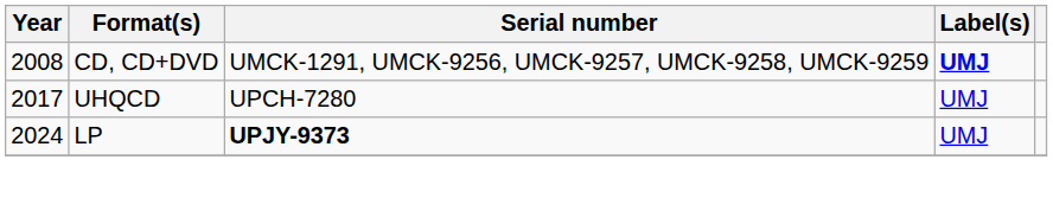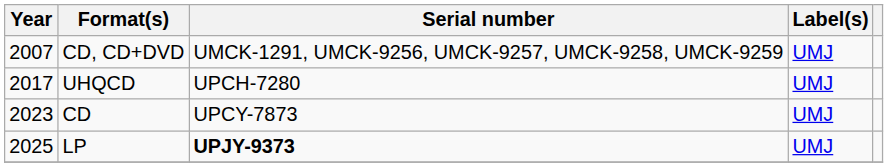CD, CD+DVD | Year: 2008 -> 2007
CD, CD+DVD | Label(s): bold -> normal
+ row: 2023 | CD | UPCY-7873 | UMJ
LP | Year: 2024 -> 2025
